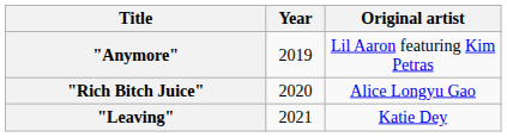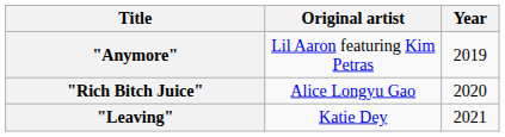columns swapped: Original artist <-> Year
